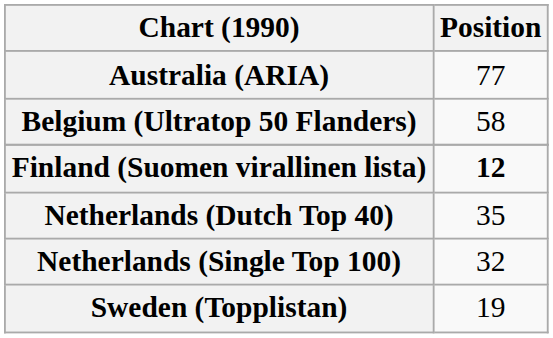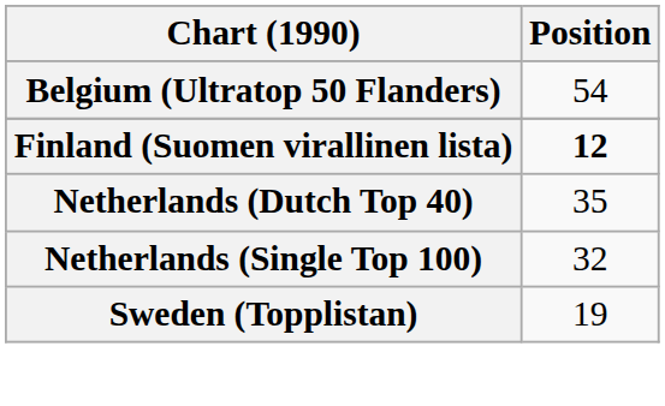- row: Australia (ARIA) | 77
Belgium (Ultratop 50 Flanders) | Position: 58 -> 54
